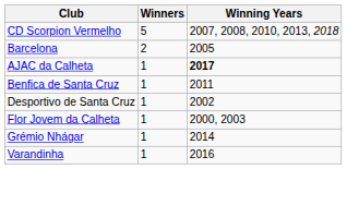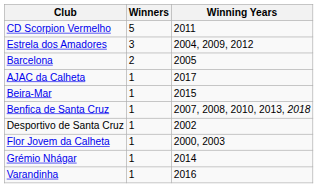CD Scorpion Vermelho | Winning Years: 2007, 2008, 2010, 2013, 2018 -> 2011
+ row: Estrela dos Amadores | 3 | 2004, 2009, 2012
AJAC da Calheta | Winning Years: bold -> normal
+ row: Beira-Mar | 1 | 2015
Benfica de Santa Cruz | Winning Years: 2011 -> 2007, 2008, 2010, 2013, 2018
